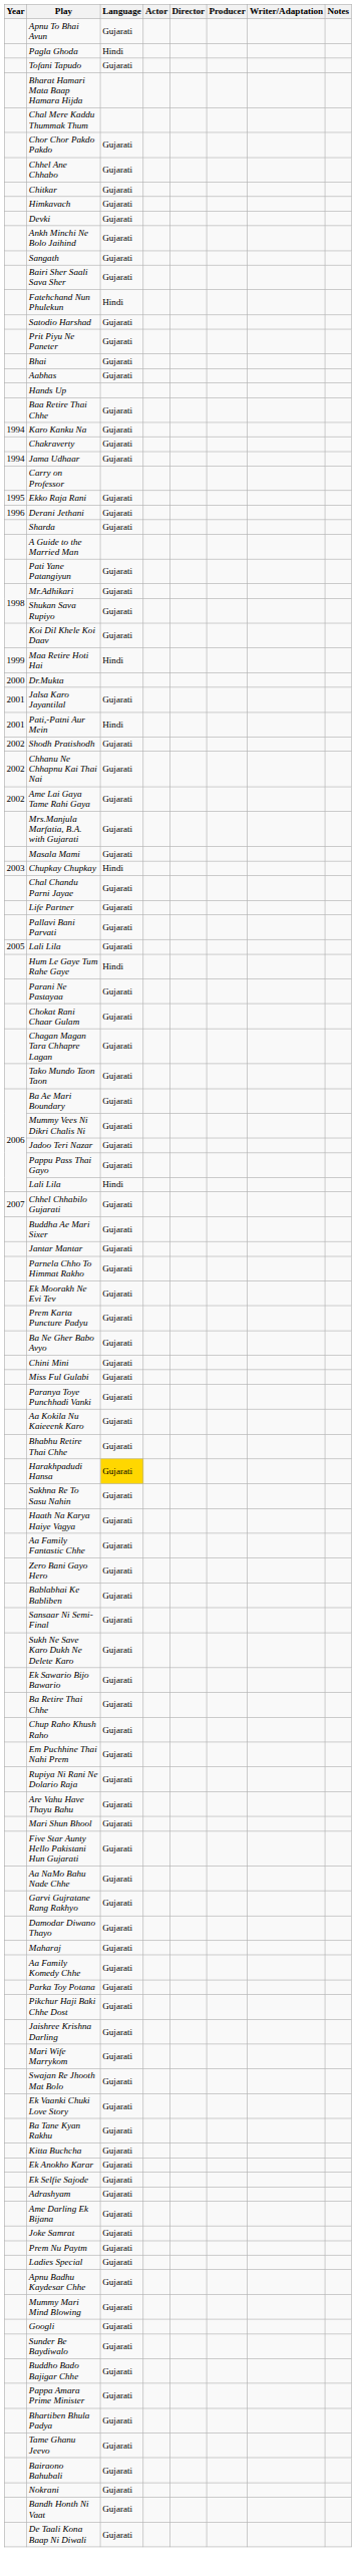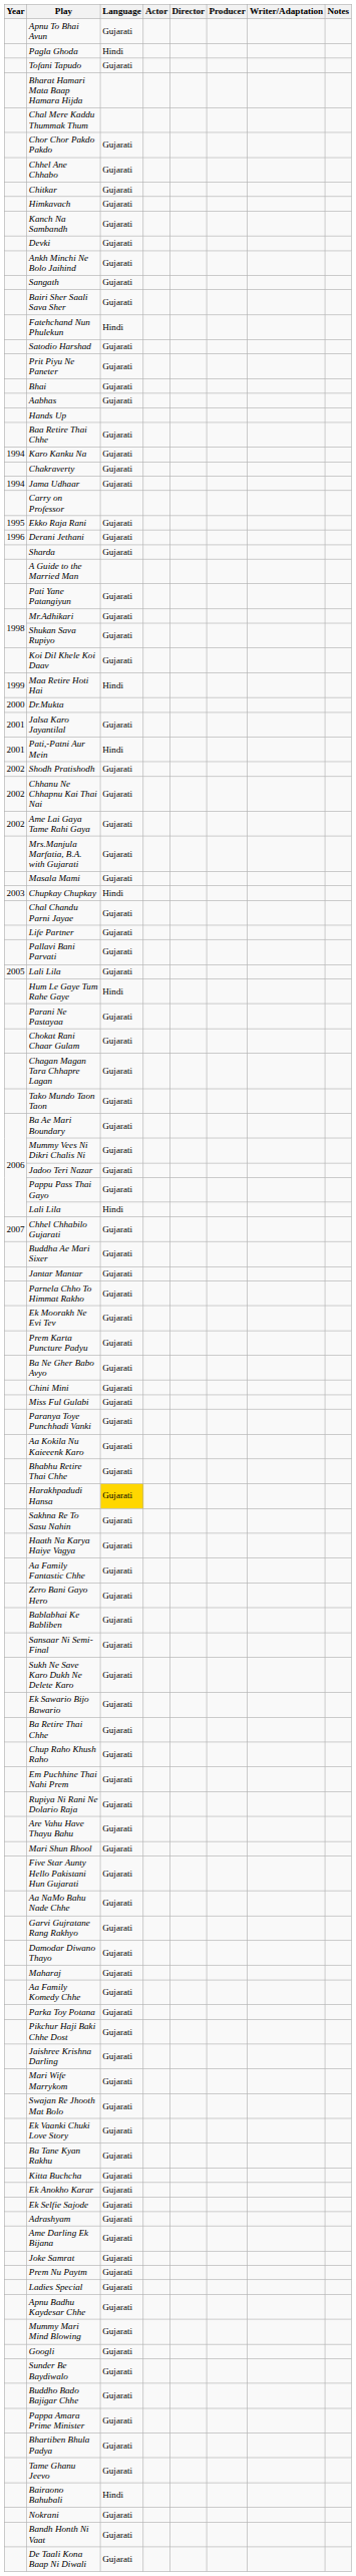+ row: Kanch Na Sambandh | Gujarati
Bairaono Bahubali | Language: Gujarati -> Hindi
